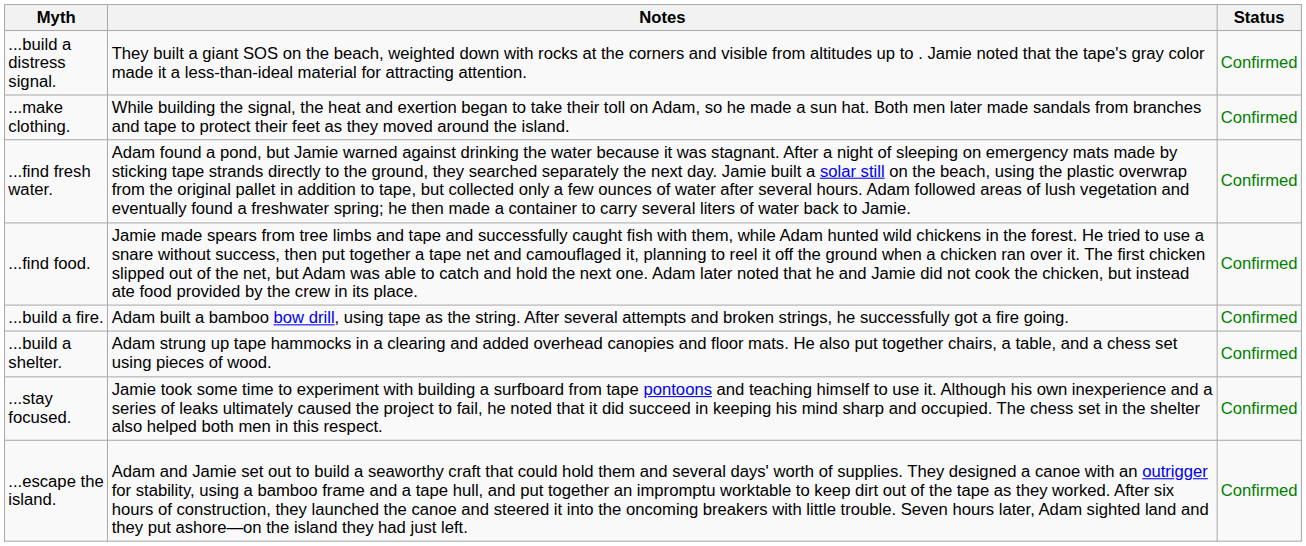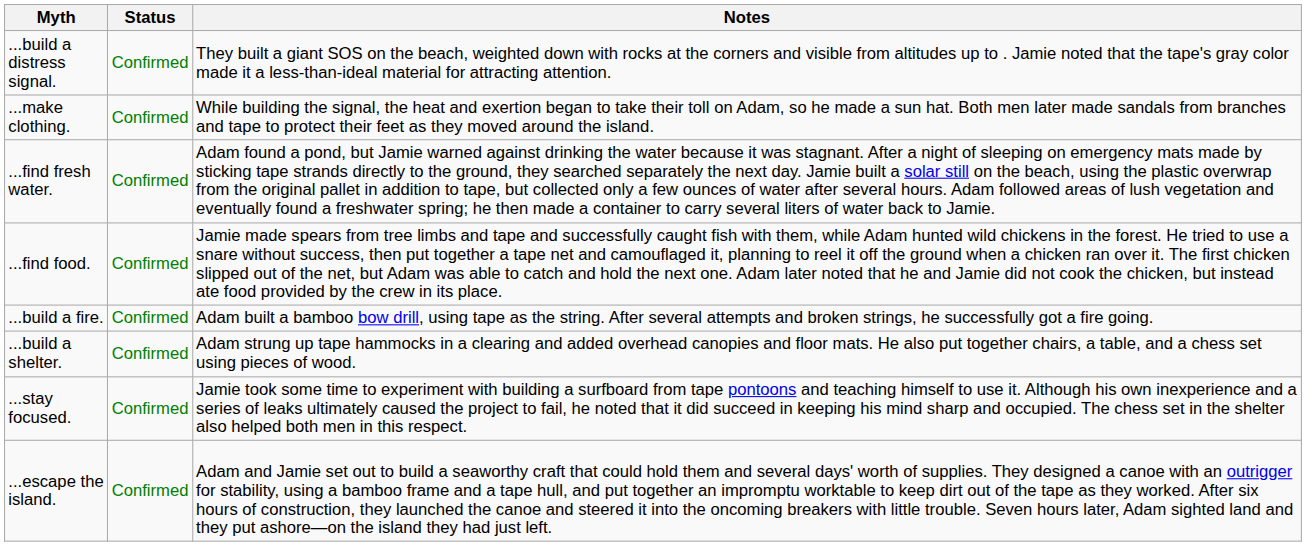columns swapped: Status <-> Notes
